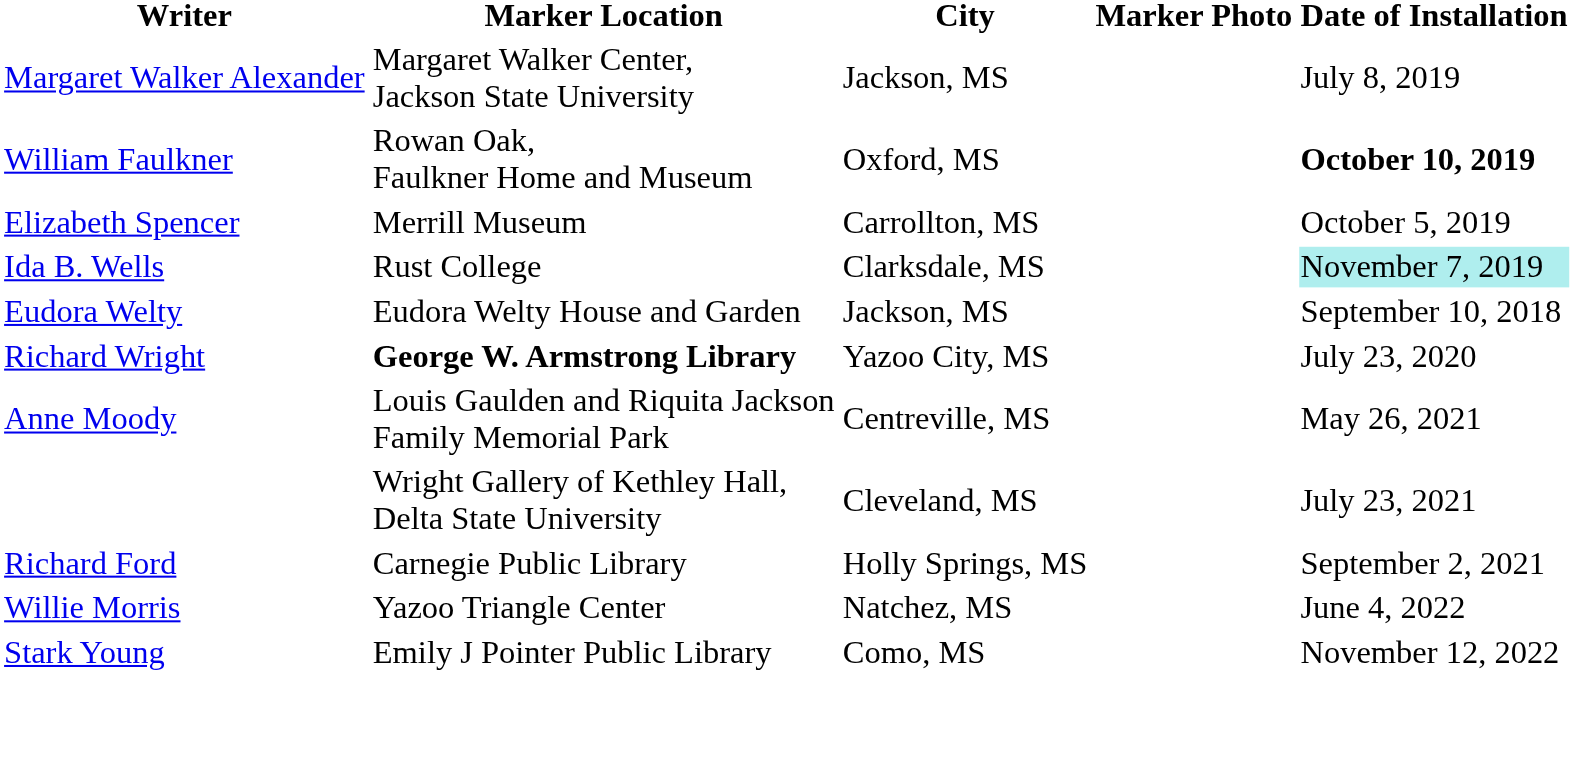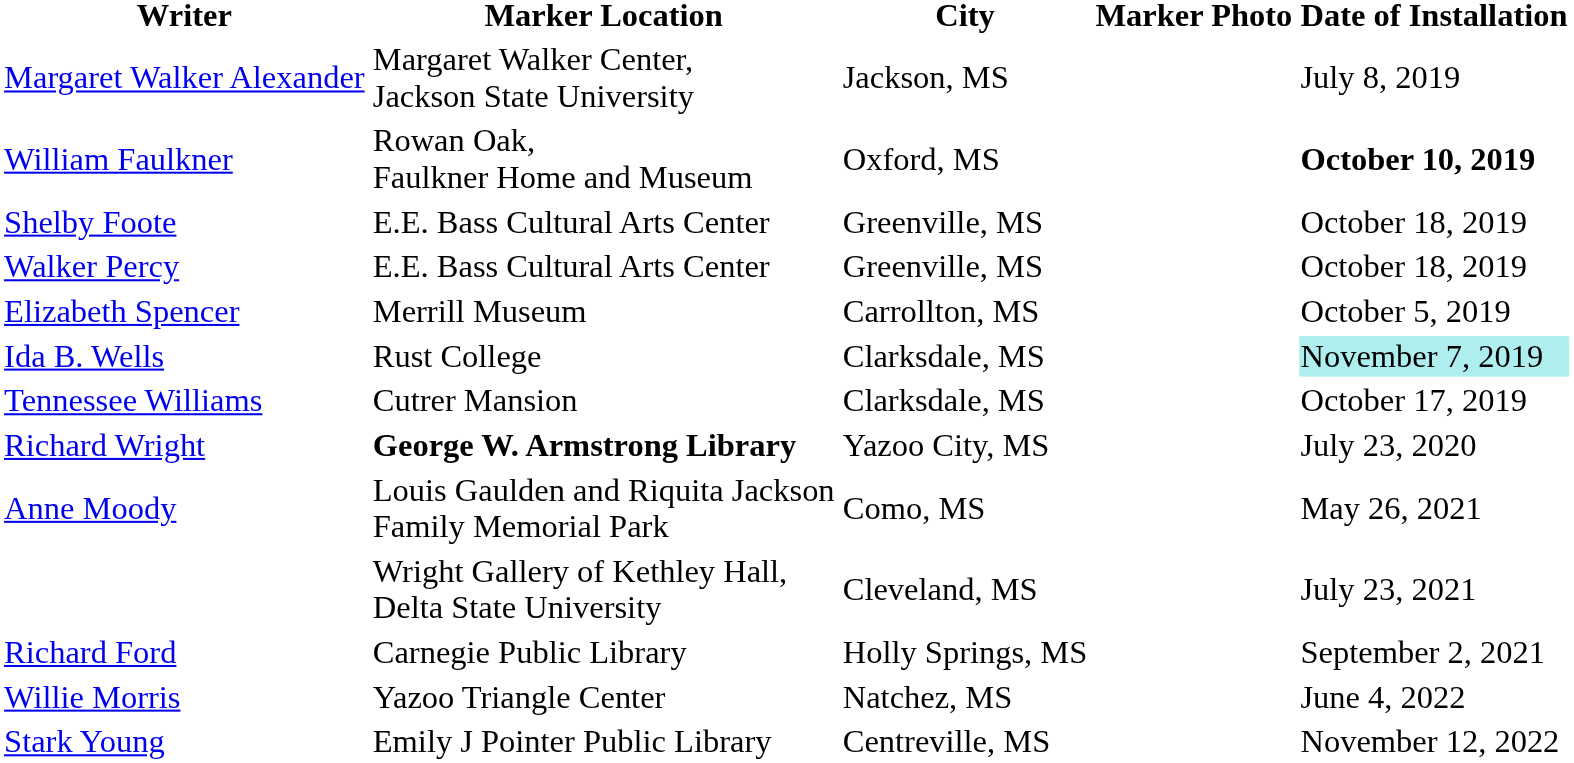+ row: Shelby Foote | E.E. Bass Cultural Arts Center | Greenville, MS | October 18, 2019
+ row: Walker Percy | E.E. Bass Cultural Arts Center | Greenville, MS | October 18, 2019
- row: Eudora Welty | Eudora Welty House and Garden | Jackson, MS | September 10, 2018
+ row: Tennessee Williams | Cutrer Mansion | Clarksdale, MS | October 17, 2019
Anne Moody | City: Centreville, MS -> Como, MS
Stark Young | City: Como, MS -> Centreville, MS
